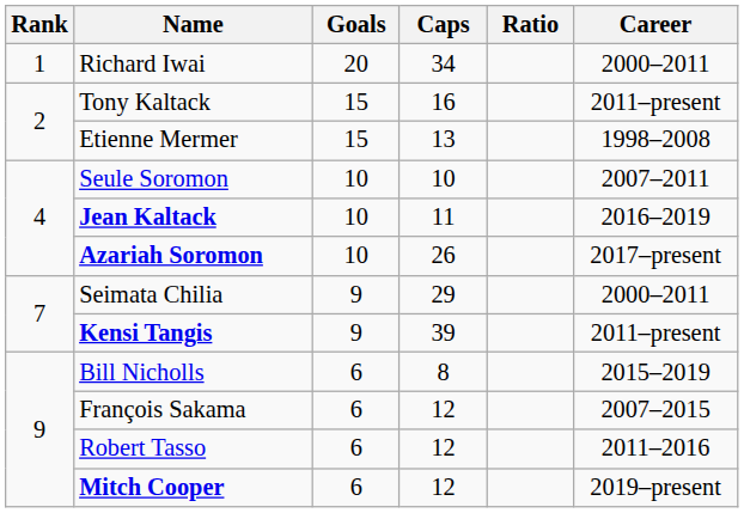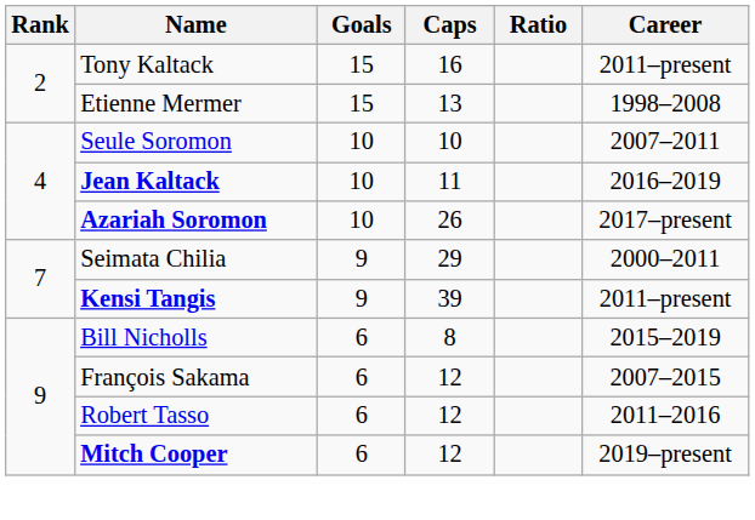- row: 1 | Richard Iwai | 20 | 34 | 2000–2011
